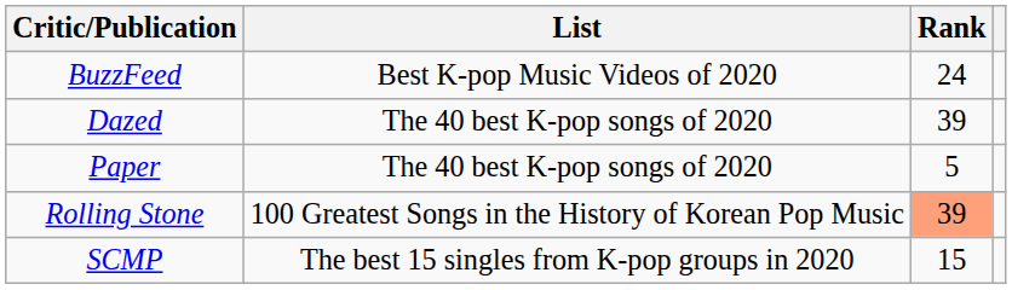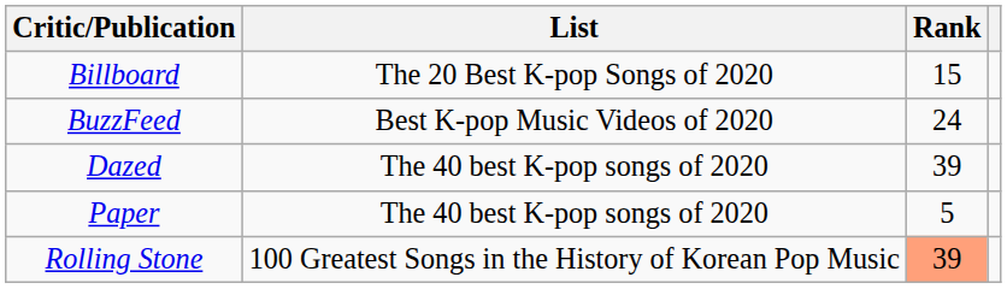+ row: Billboard | The 20 Best K-pop Songs of 2020 | 15
- row: SCMP | The best 15 singles from K-pop groups in 2020 | 15
